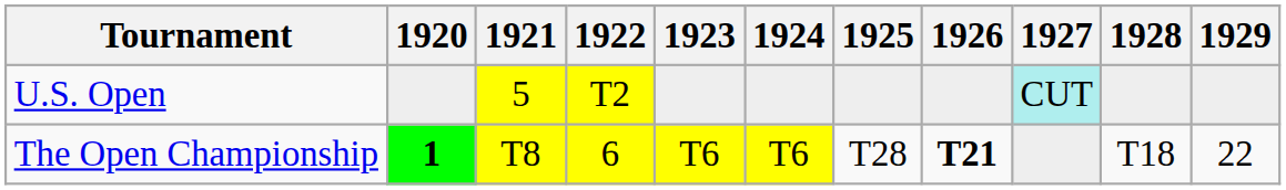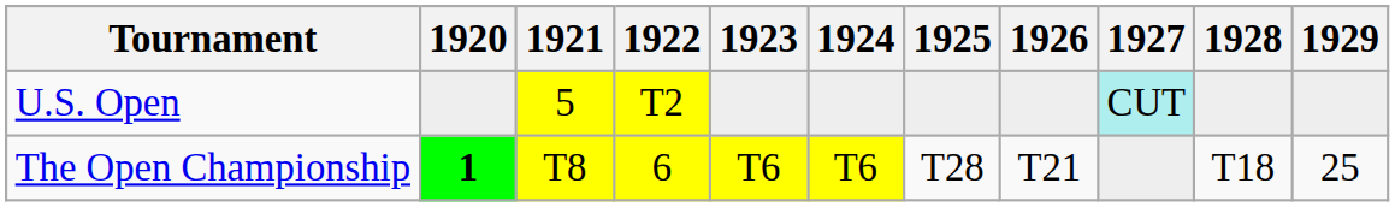The Open Championship | 1926: bold -> normal
The Open Championship | 1929: 22 -> 25
